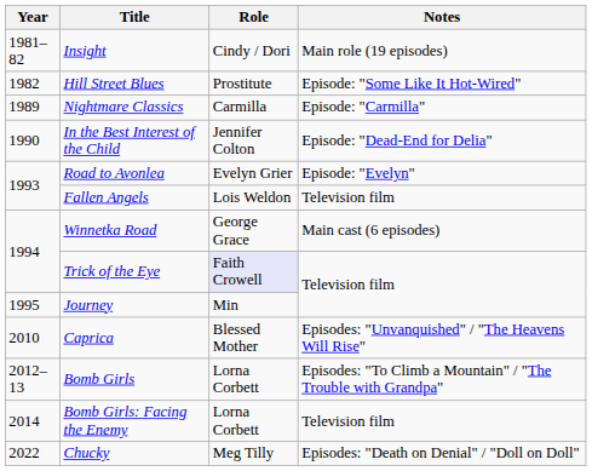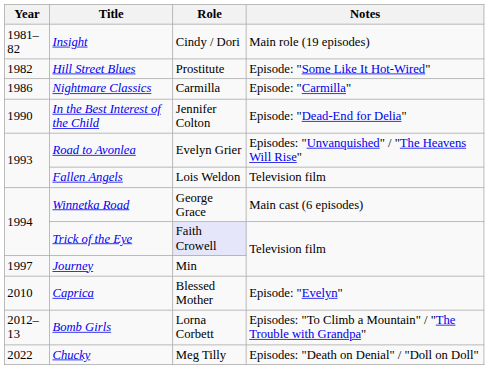Nightmare Classics | Year: 1989 -> 1986
Road to Avonlea | Notes: Episode: "Evelyn" -> Episodes: "Unvanquished" / "The Heavens Will Rise"
Journey | Year: 1995 -> 1997
Caprica | Notes: Episodes: "Unvanquished" / "The Heavens Will Rise" -> Episode: "Evelyn"
- row: 2014 | Bomb Girls: Facing the Enemy | Lorna Corbett | Television film
